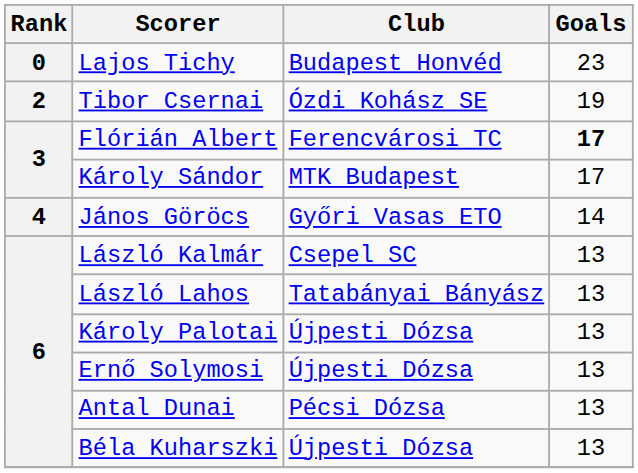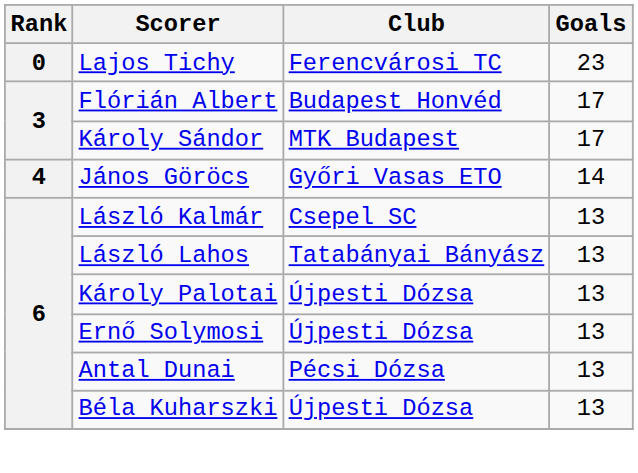Lajos Tichy | Club: Budapest Honvéd -> Ferencvárosi TC
- row: 2 | Tibor Csernai | Ózdi Kohász SE | 19
Flórián Albert | Club: Ferencvárosi TC -> Budapest Honvéd
Flórián Albert | Goals: bold -> normal
